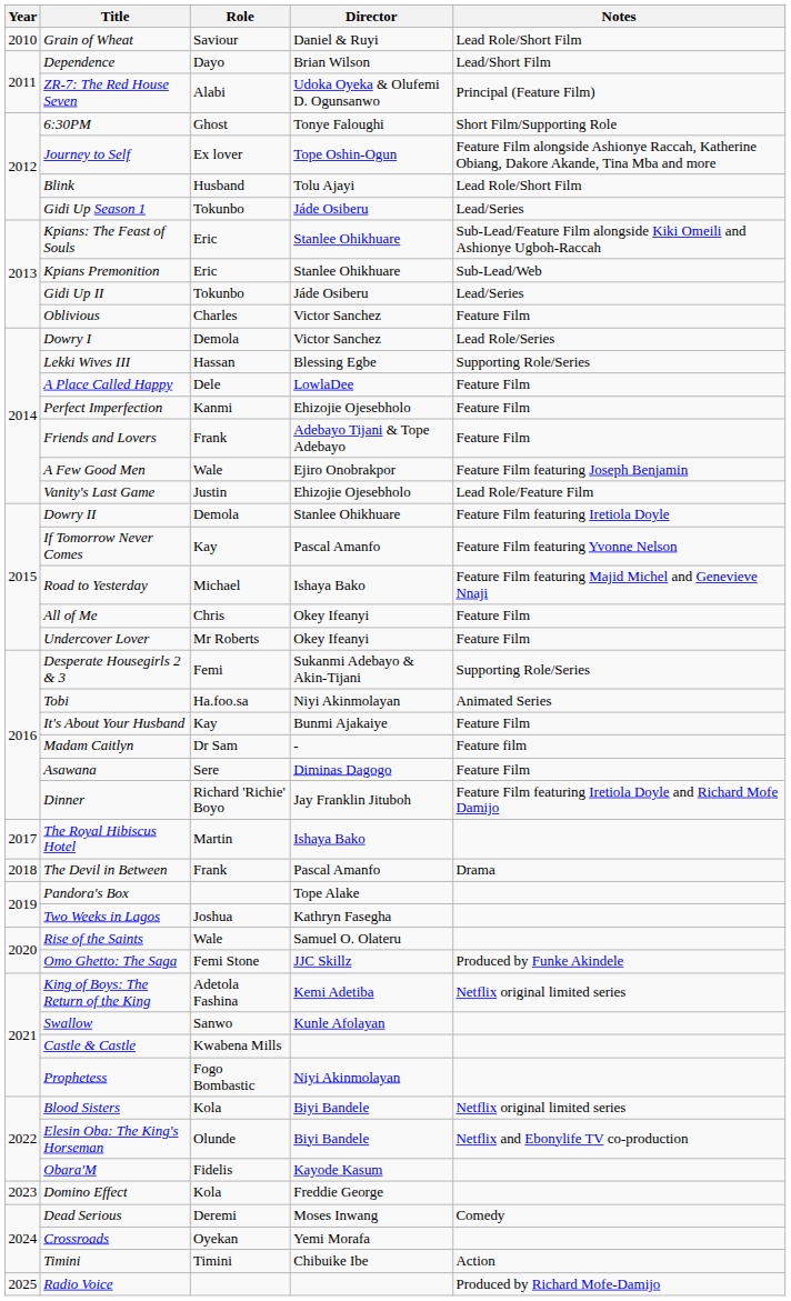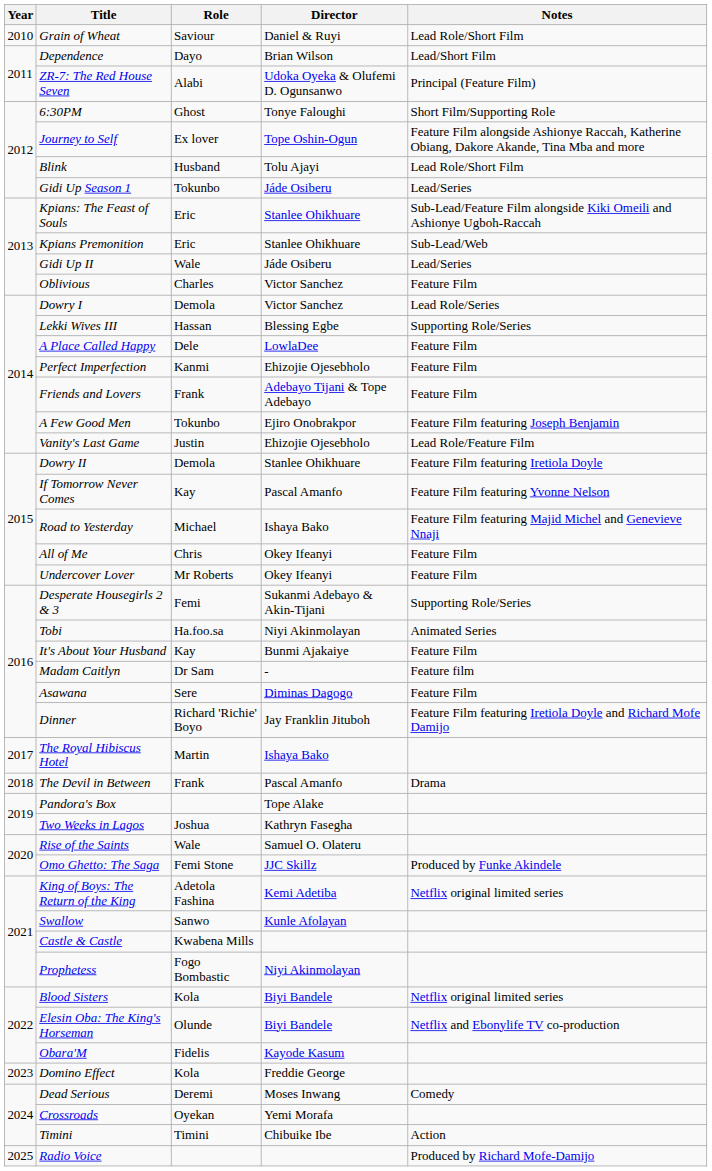Gidi Up II | Role: Tokunbo -> Wale
A Few Good Men | Role: Wale -> Tokunbo
